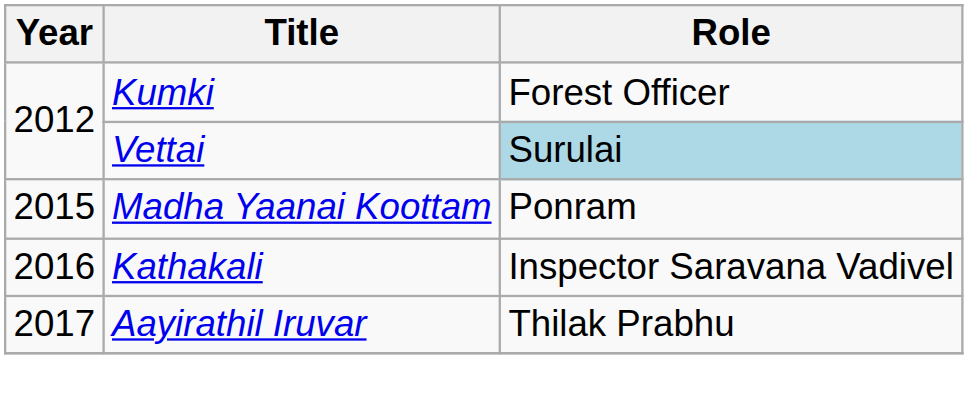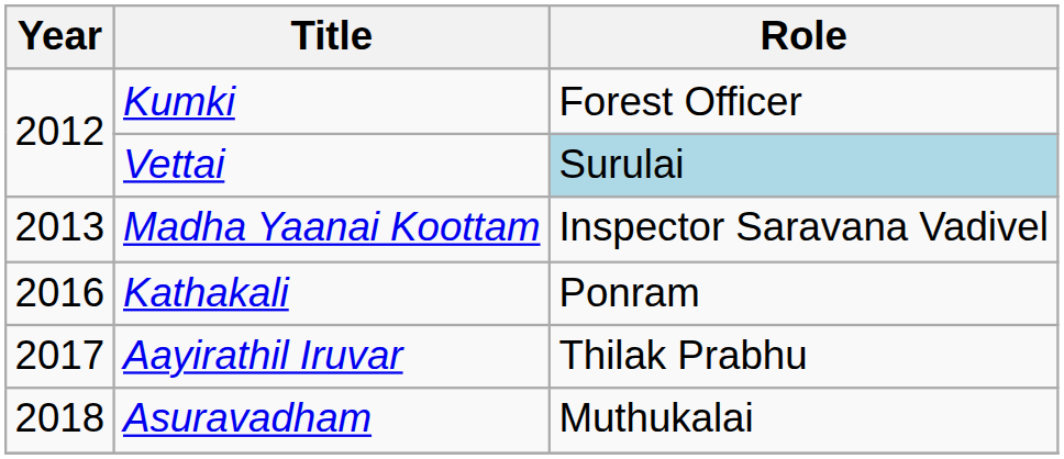Madha Yaanai Koottam | Year: 2015 -> 2013
Madha Yaanai Koottam | Role: Ponram -> Inspector Saravana Vadivel
Kathakali | Role: Inspector Saravana Vadivel -> Ponram
+ row: 2018 | Asuravadham | Muthukalai
